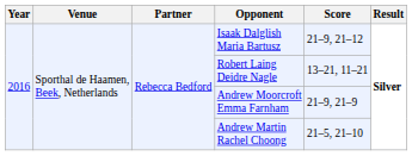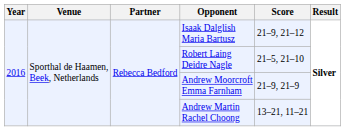Robert Laing Deidre Nagle | Score: 13–21, 11–21 -> 21–5, 21–10
Andrew Martin Rachel Choong | Score: 21–5, 21–10 -> 13–21, 11–21
